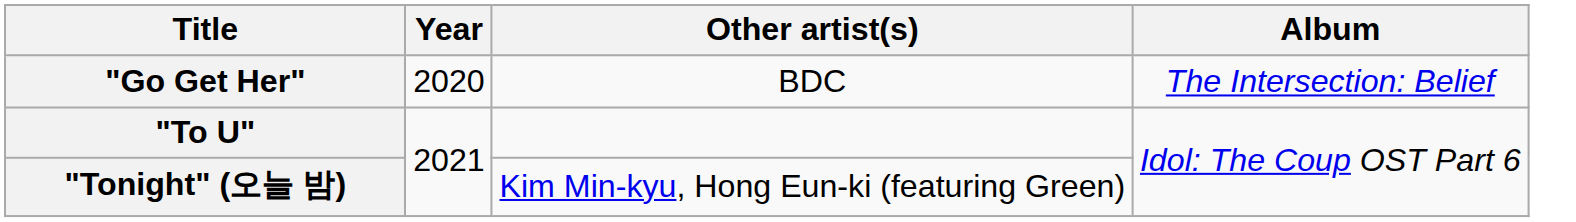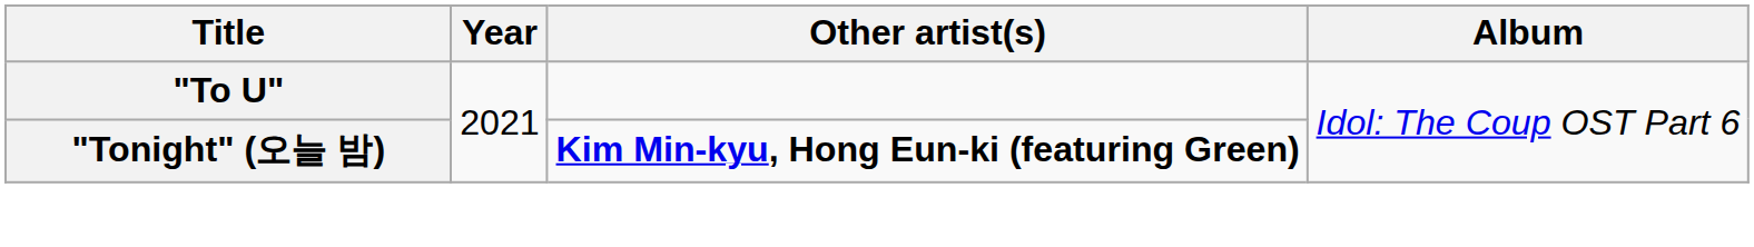- row: "Go Get Her" | 2020 | BDC | The Intersection: Belief
"Tonight" (오늘 밤) | Other artist(s): normal -> bold
